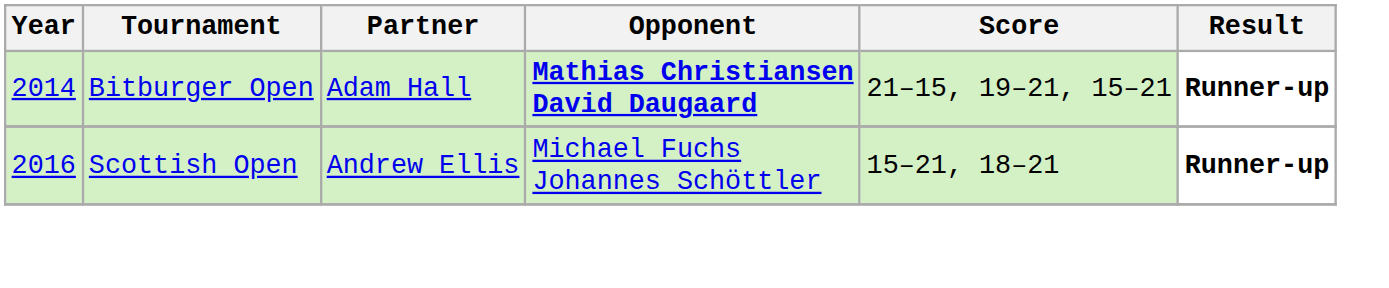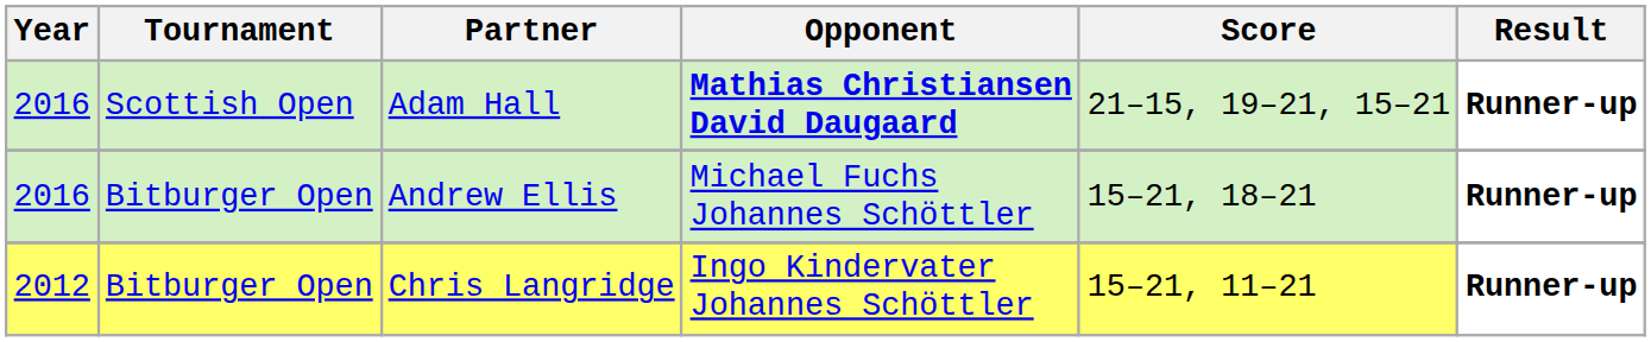Adam Hall | Year: 2014 -> 2016
Adam Hall | Tournament: Bitburger Open -> Scottish Open
Andrew Ellis | Tournament: Scottish Open -> Bitburger Open
+ row: 2012 | Bitburger Open | Chris Langridge | Ingo Kindervater Johannes Schöttler | 15–21, 11–21 | Runner-up
